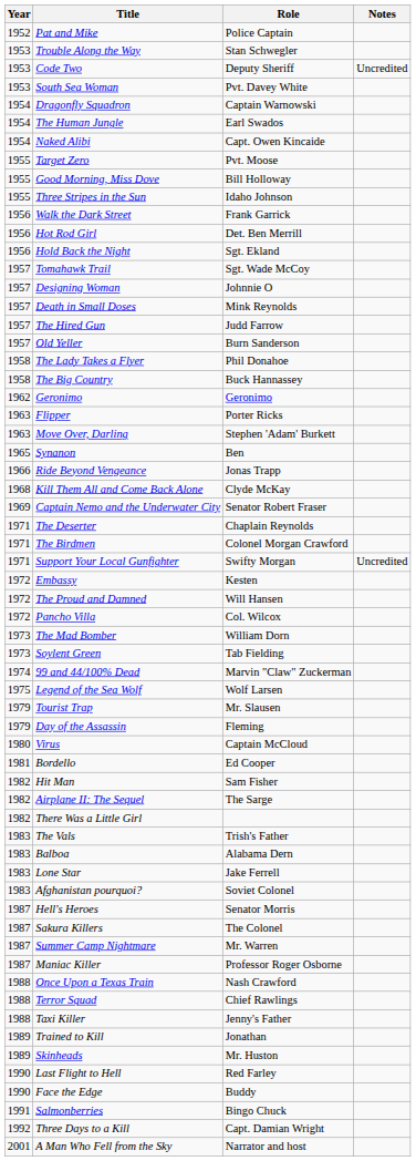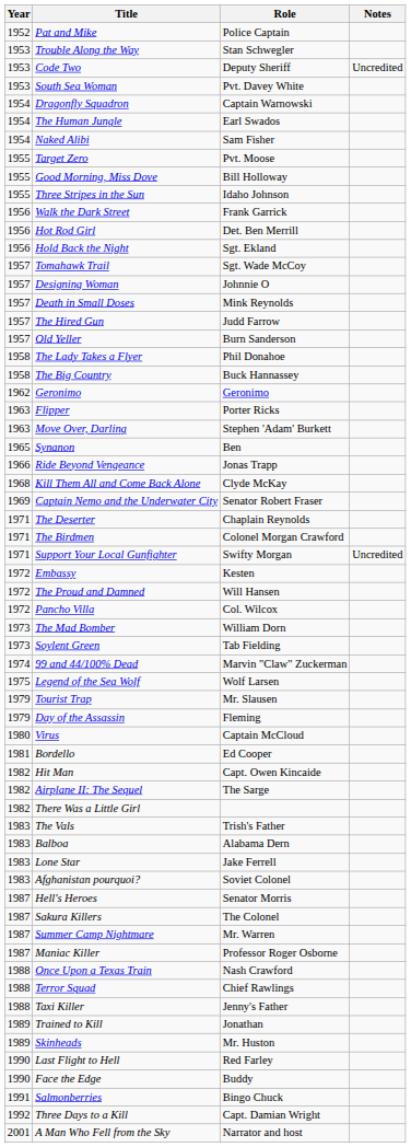Naked Alibi | Role: Capt. Owen Kincaide -> Sam Fisher
Hit Man | Role: Sam Fisher -> Capt. Owen Kincaide
